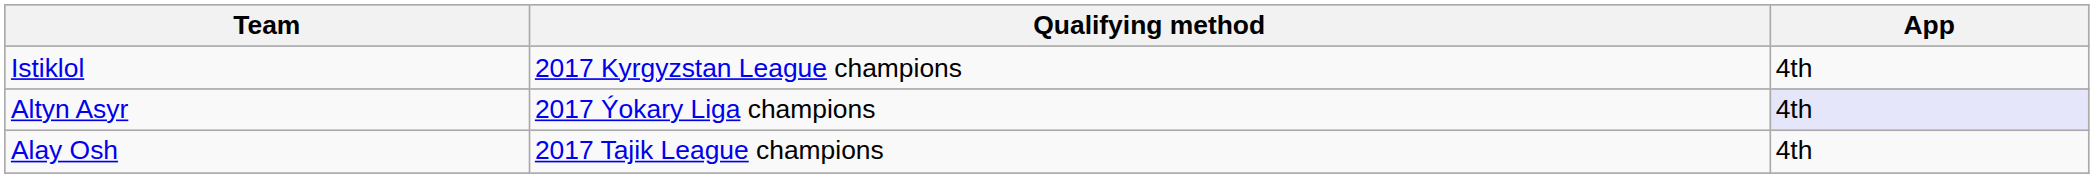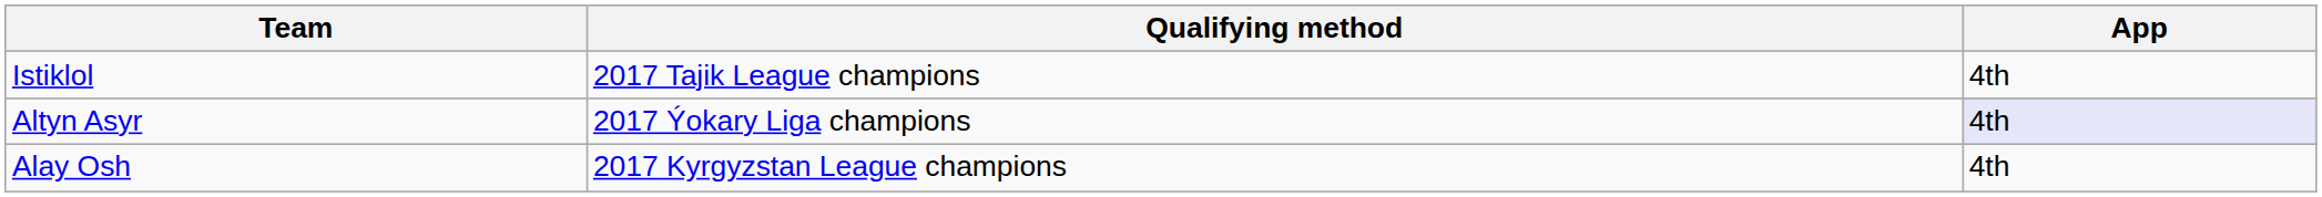Istiklol | Qualifying method: 2017 Kyrgyzstan League champions -> 2017 Tajik League champions
Alay Osh | Qualifying method: 2017 Tajik League champions -> 2017 Kyrgyzstan League champions
